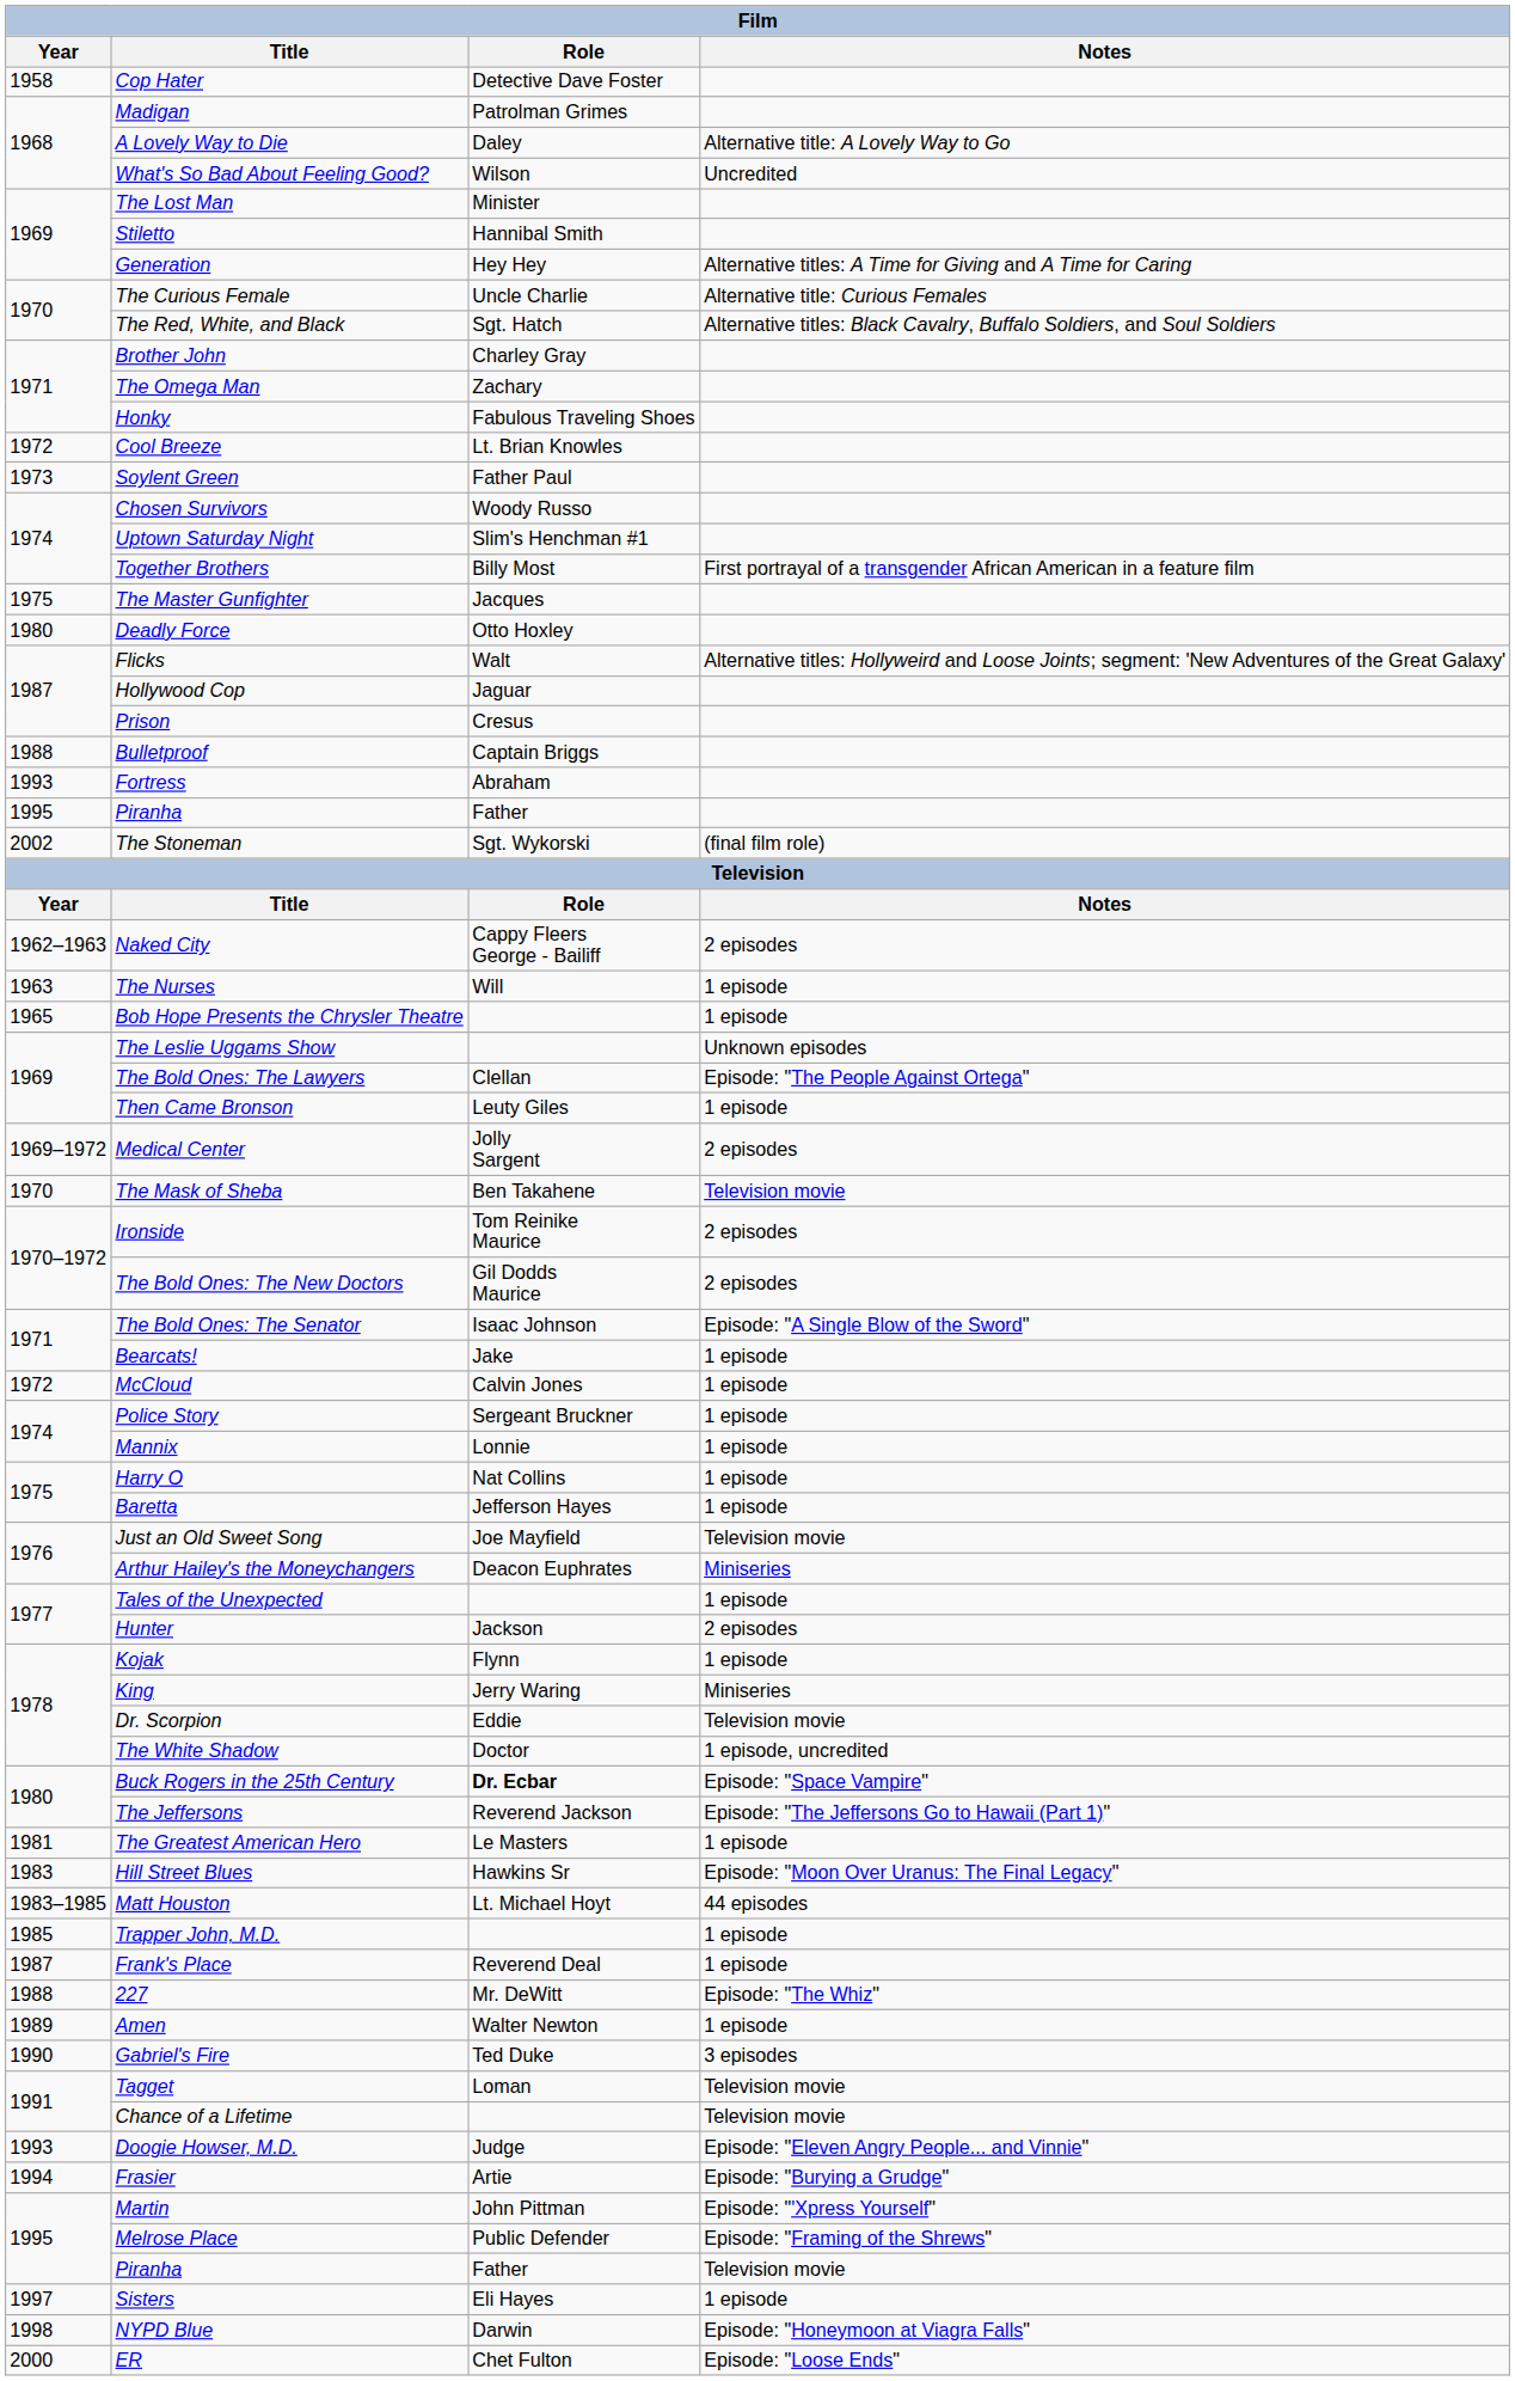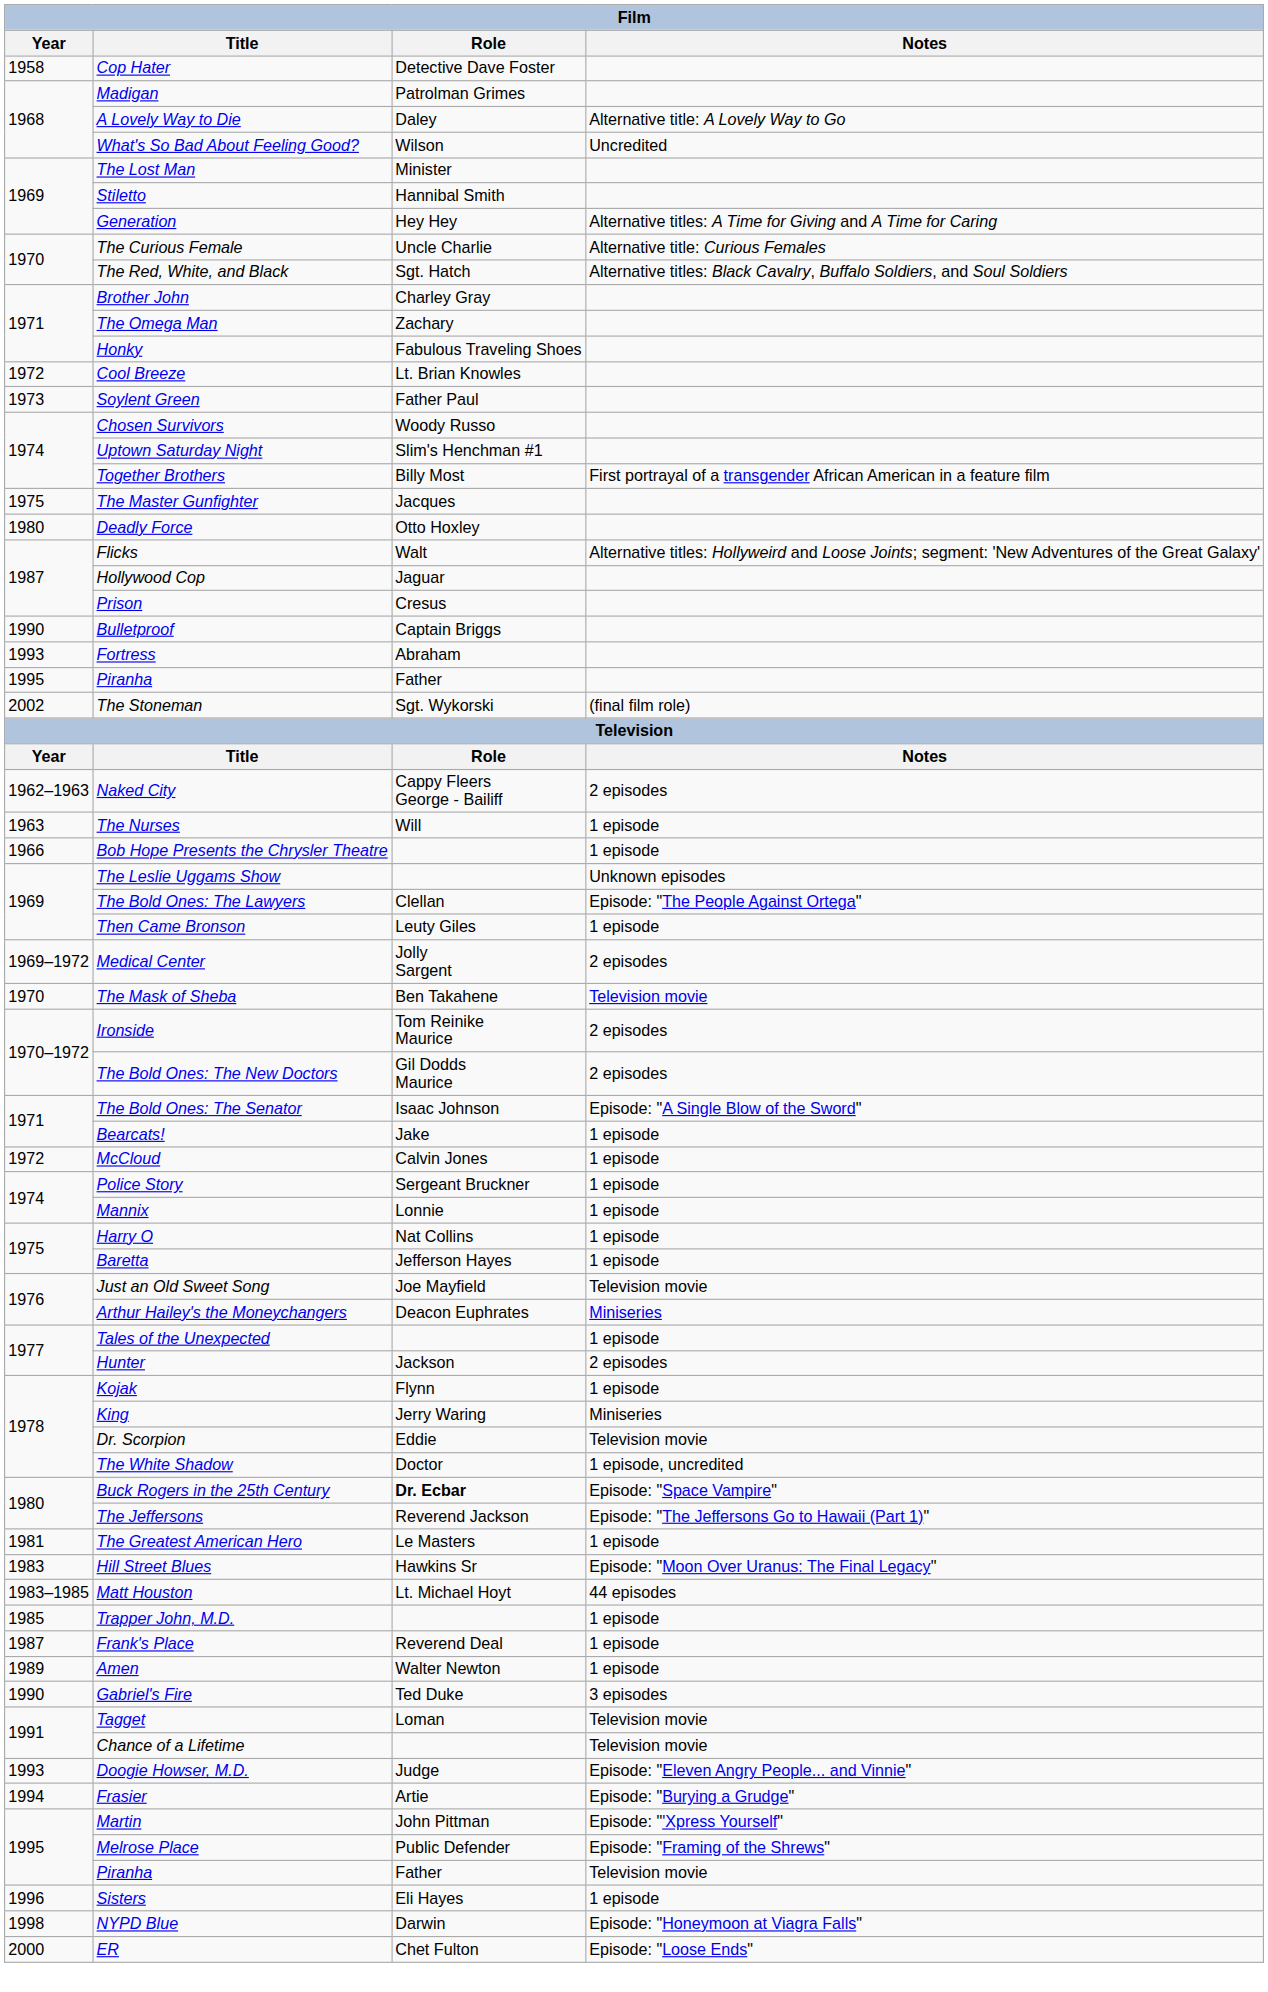Bulletproof | Year: 1988 -> 1990
Bob Hope Presents the Chrysler Theatre | Year: 1965 -> 1966
- row: 1988 | 227 | Mr. DeWitt | Episode: "The Whiz"
Sisters | Year: 1997 -> 1996
